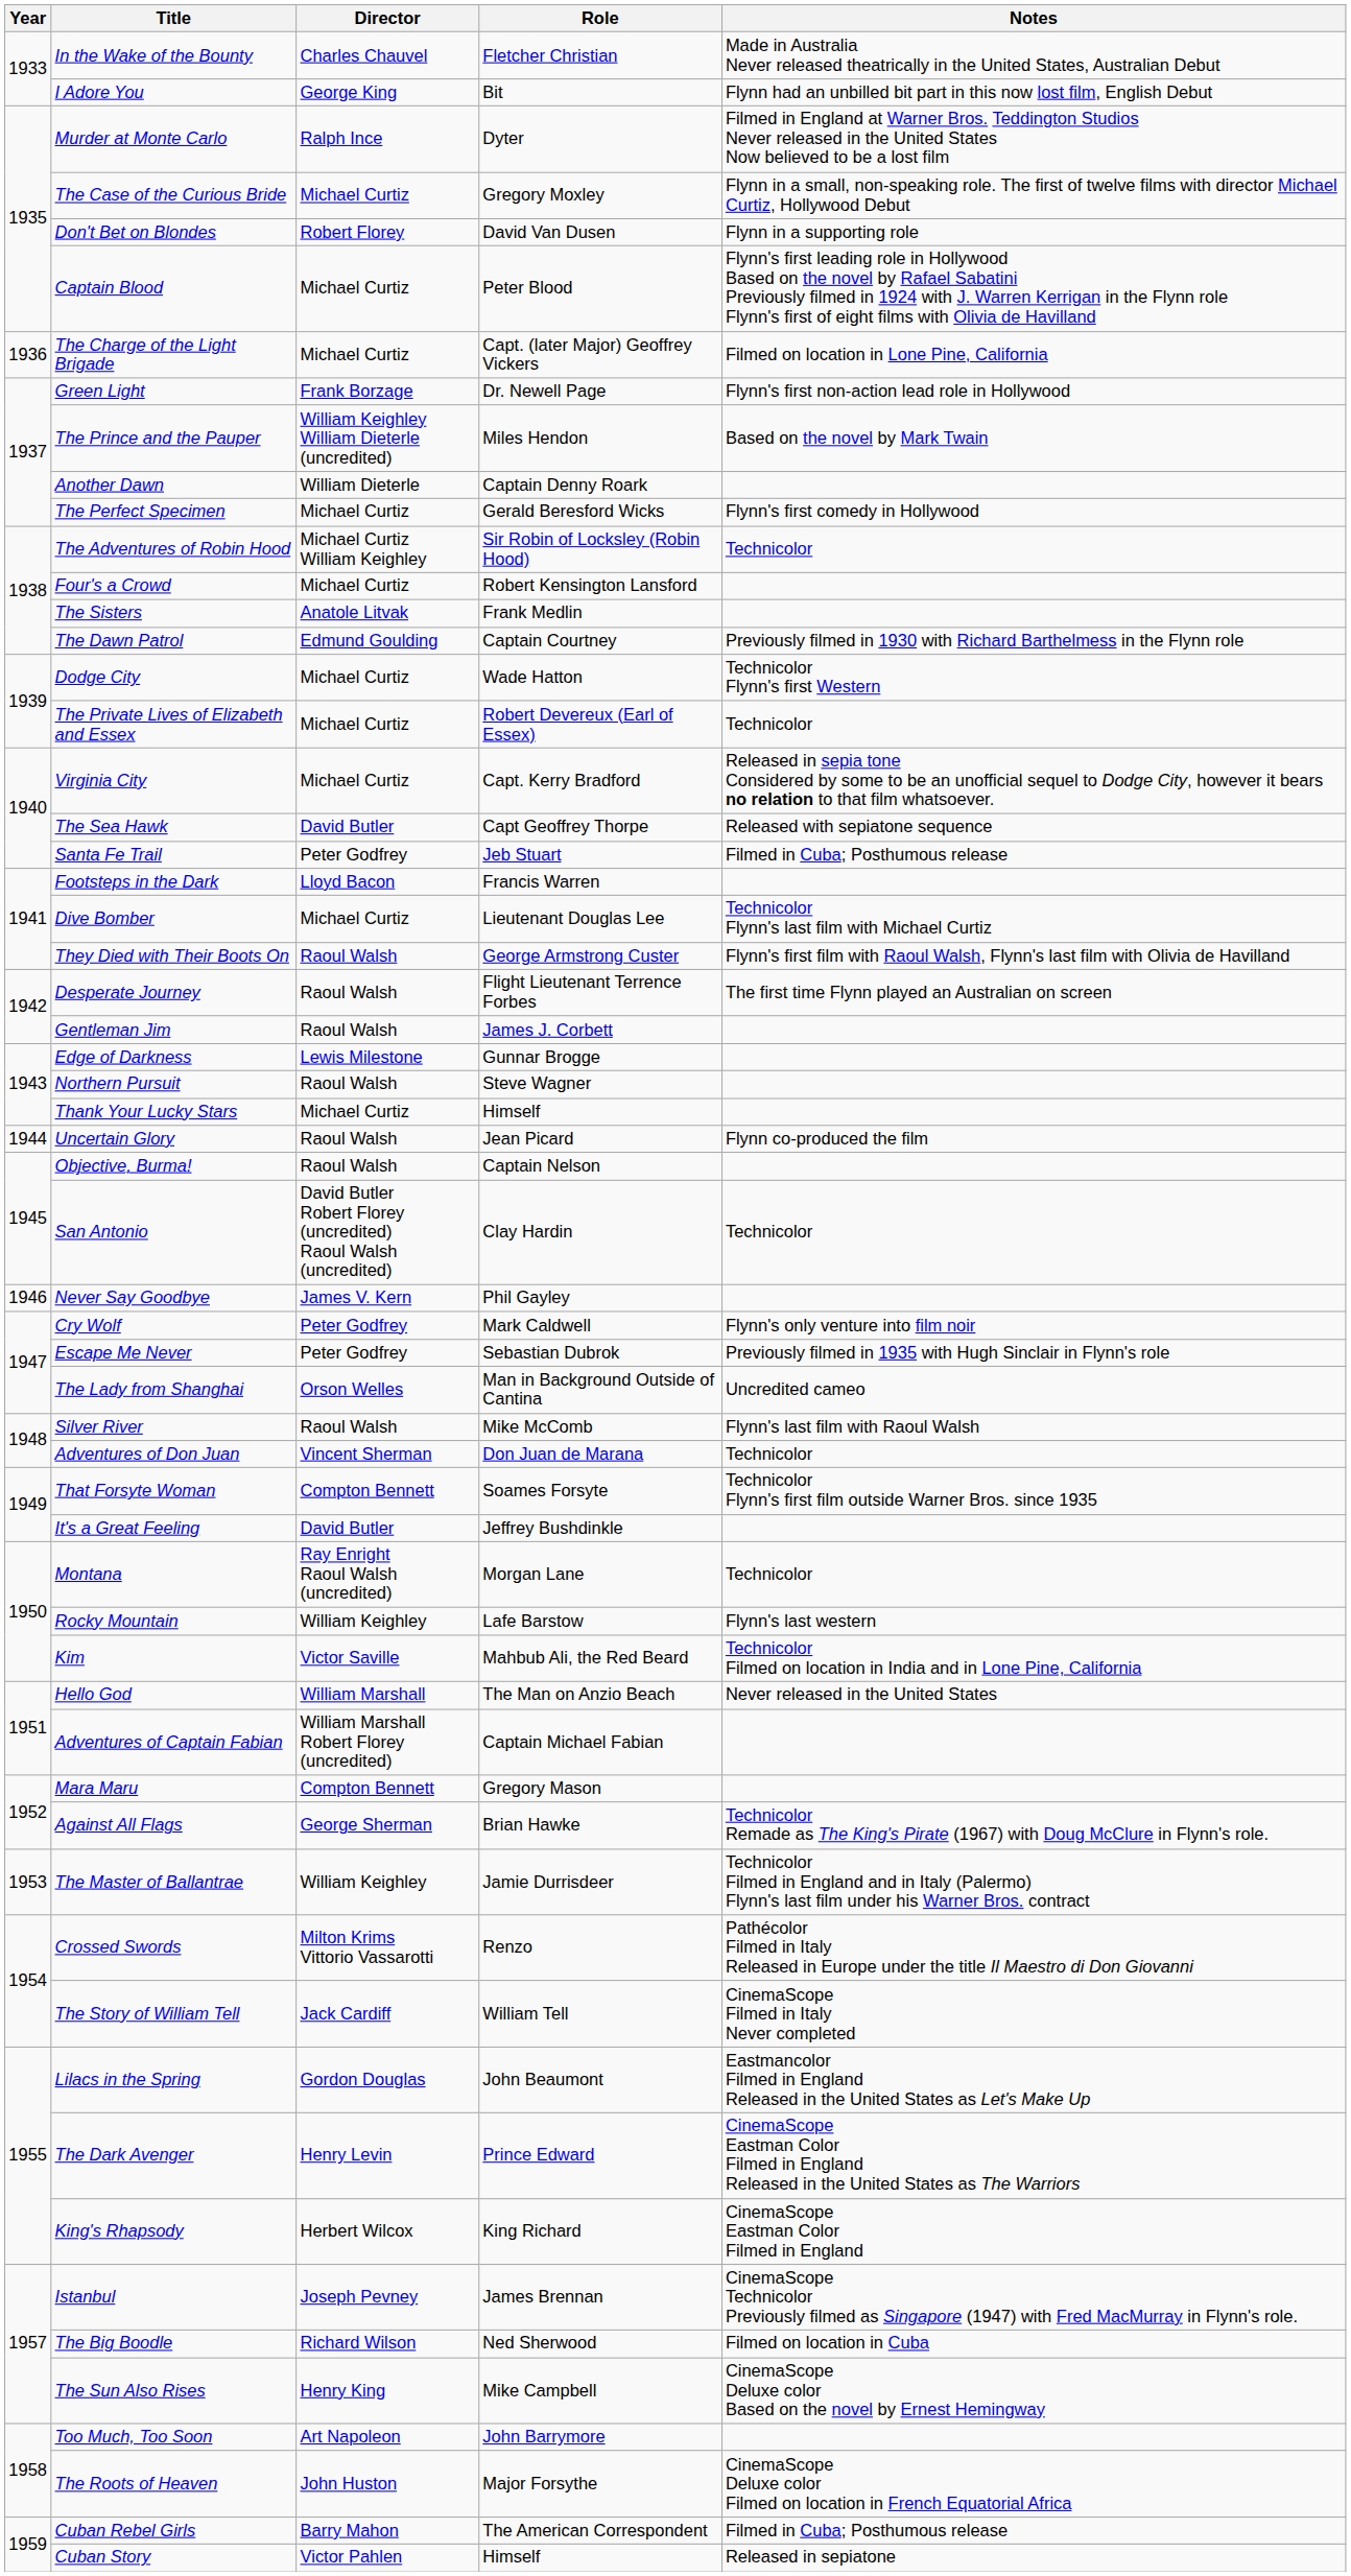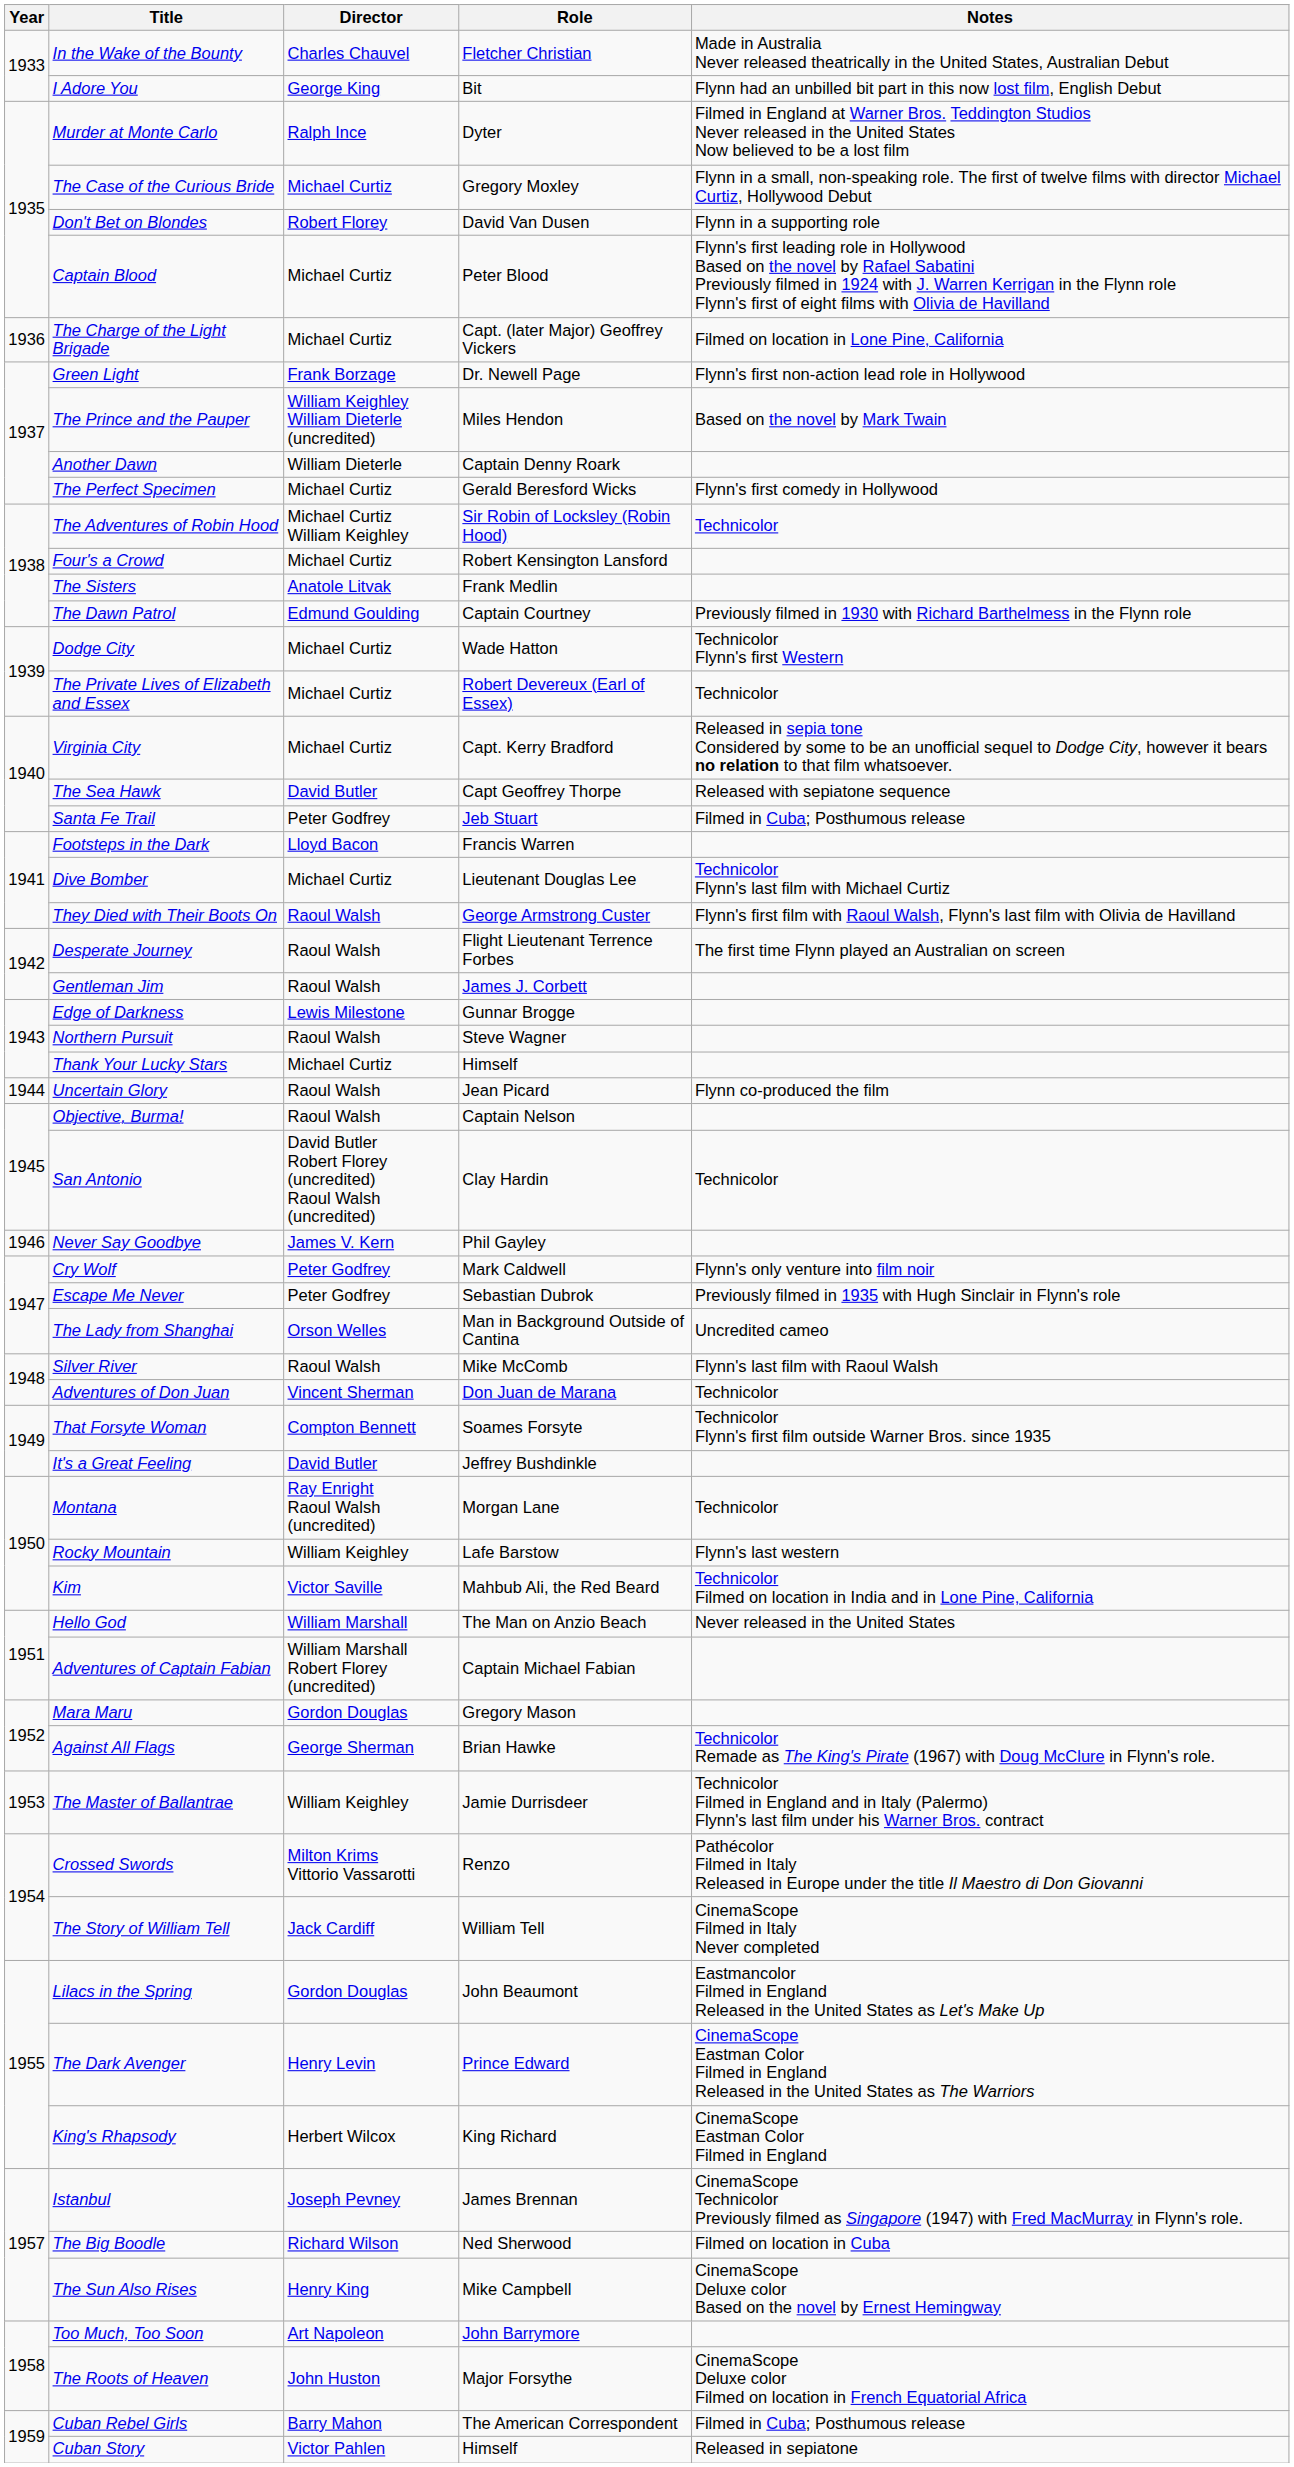Mara Maru | Director: Compton Bennett -> Gordon Douglas
